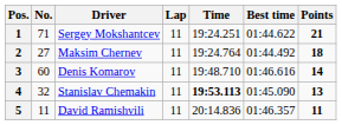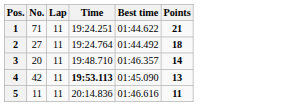- column: Driver | Sergey Mokshantcev | Maksim Chernev | Denis Komarov | Stanislav Chemakin | David Ramishvili
3 | No.: 60 -> 20
3 | Best time: 01:46.616 -> 01:46.357
4 | No.: 32 -> 42
5 | Best time: 01:46.357 -> 01:46.616
